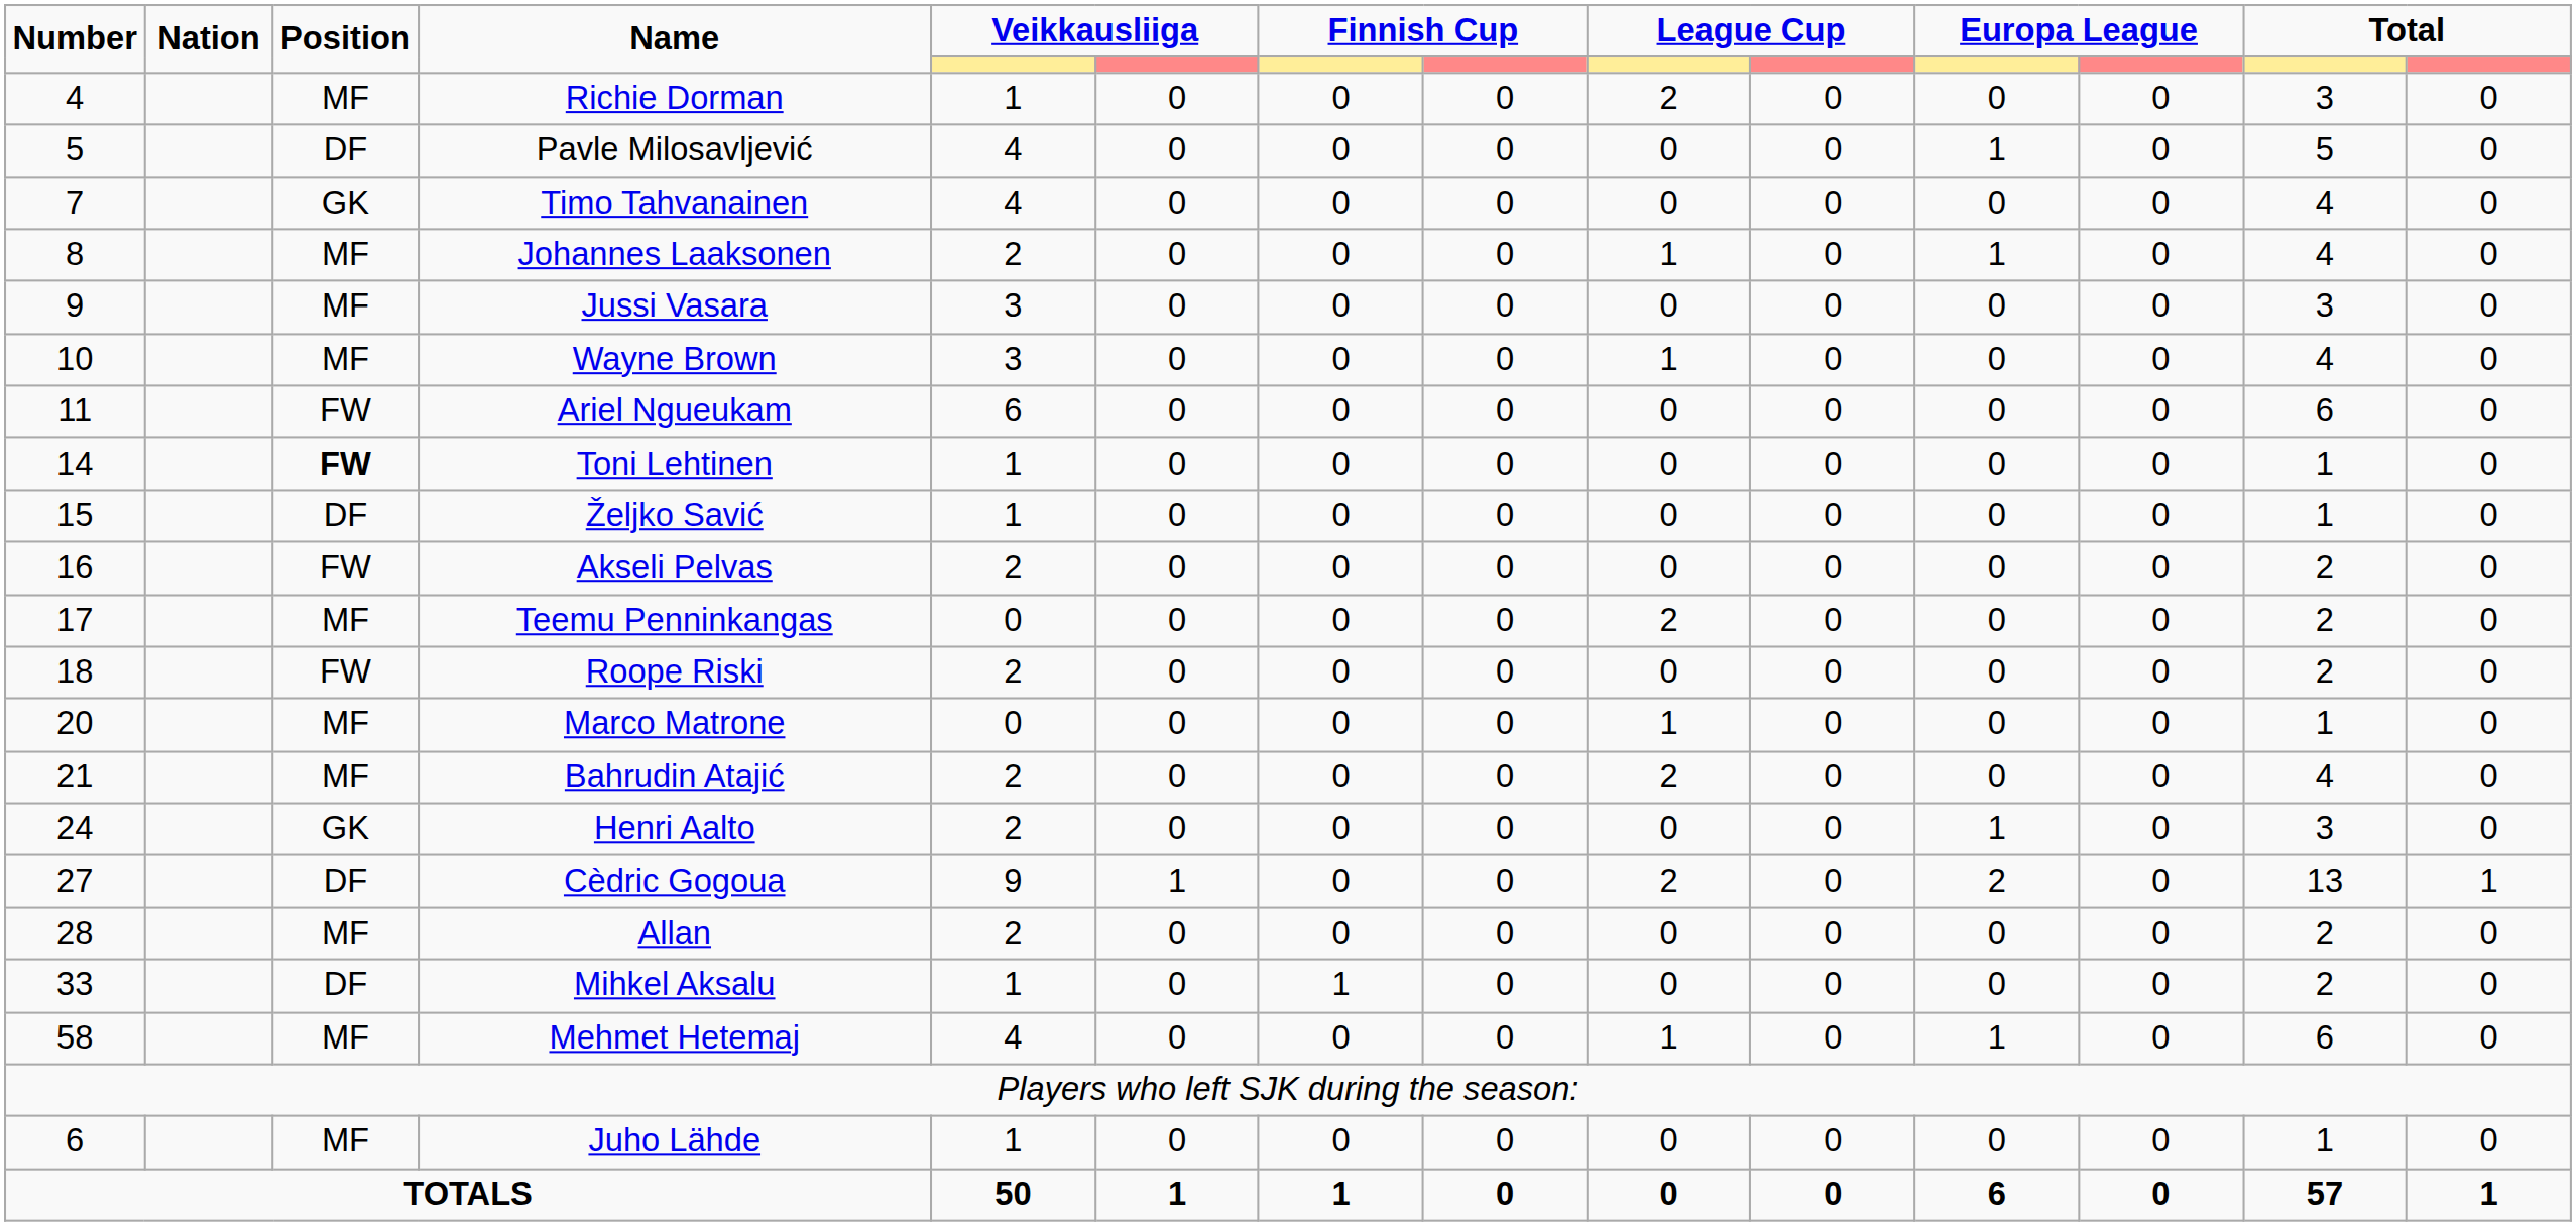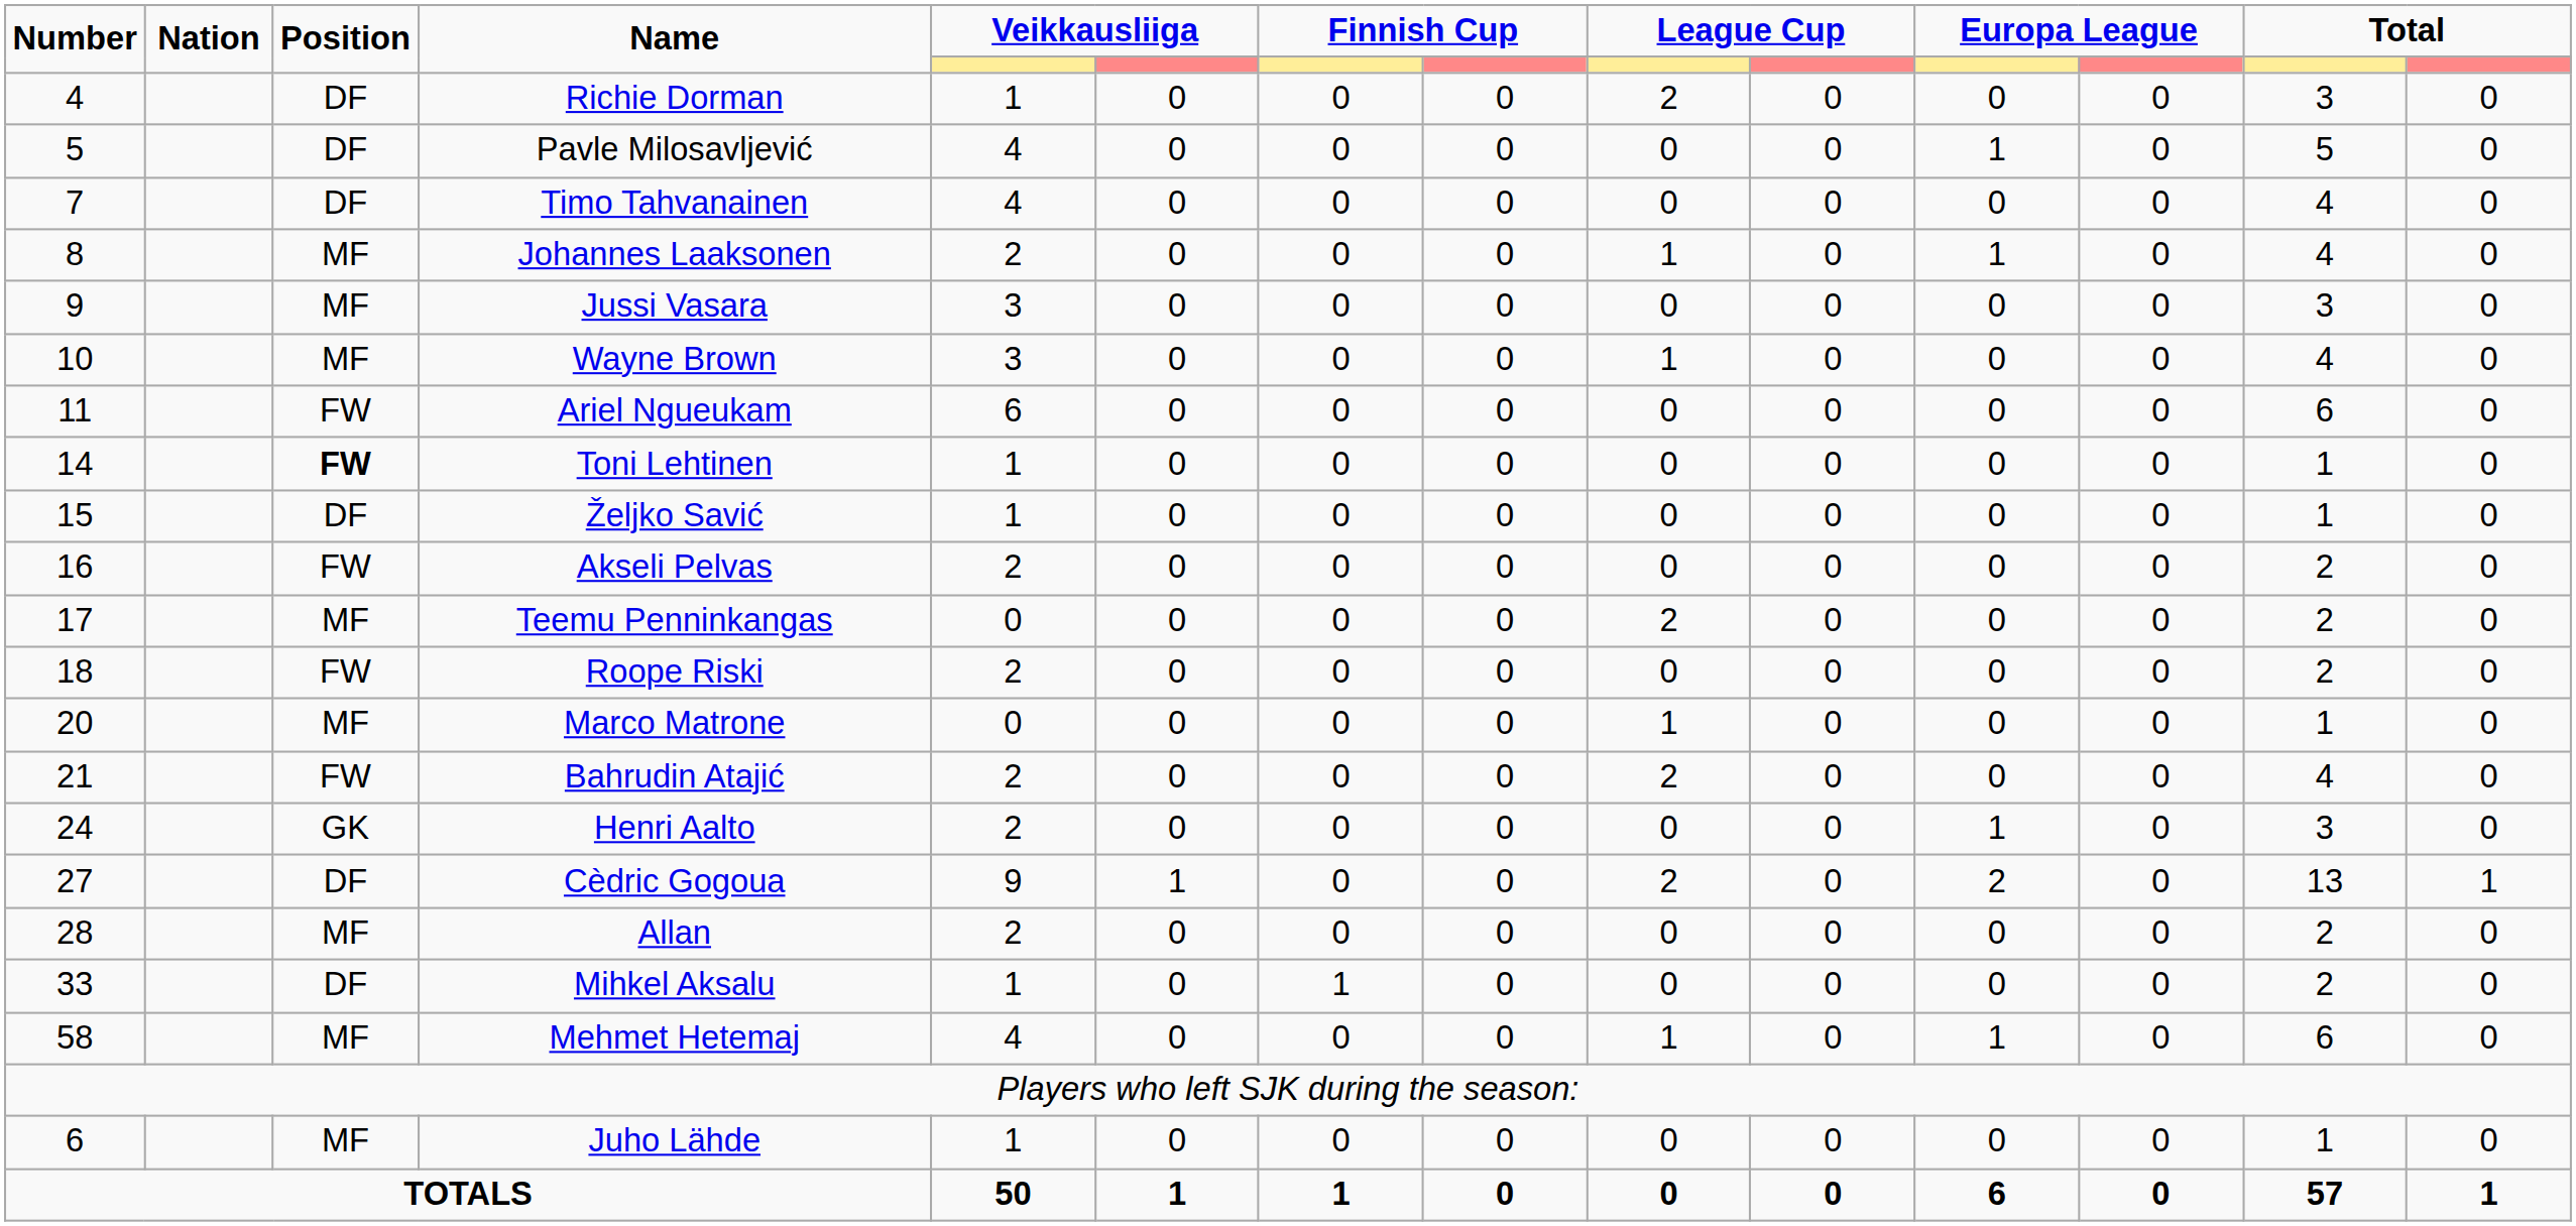Richie Dorman | Position: MF -> DF
Timo Tahvanainen | Position: GK -> DF
Bahrudin Atajić | Position: MF -> FW
